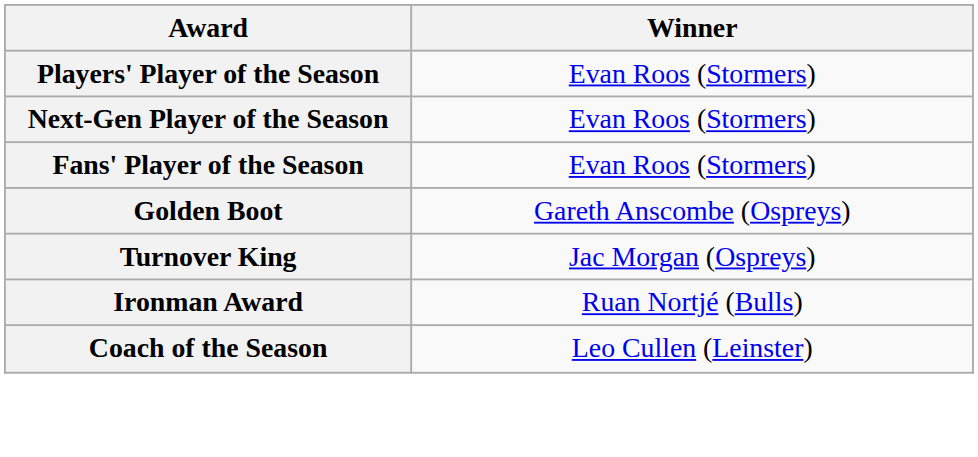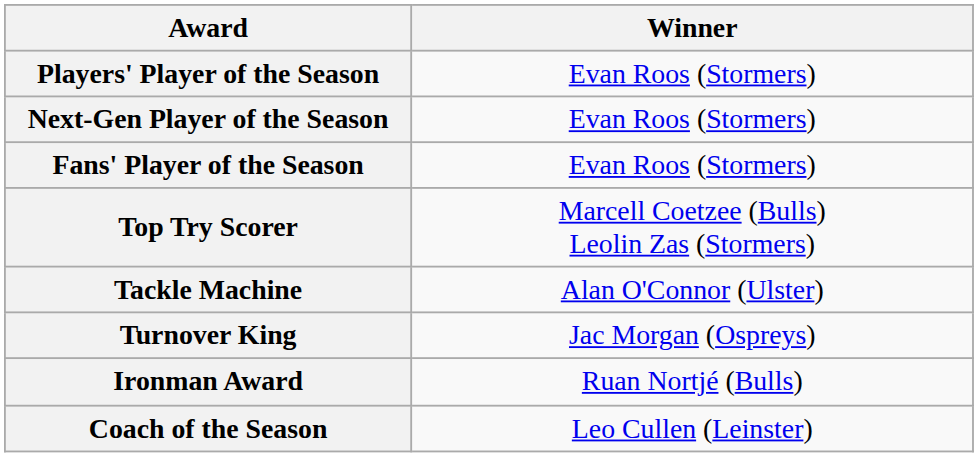- row: Golden Boot | Gareth Anscombe (Ospreys)
+ row: Top Try Scorer | Marcell Coetzee (Bulls) Leolin Zas (Stormers)
+ row: Tackle Machine | Alan O'Connor (Ulster)
